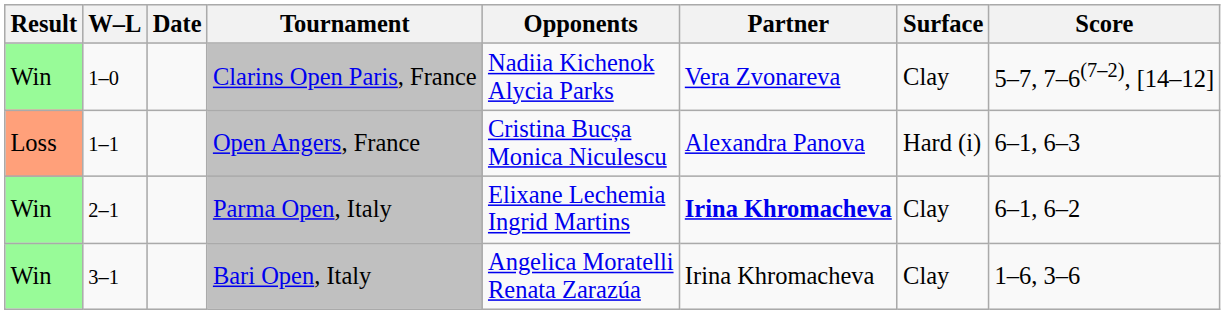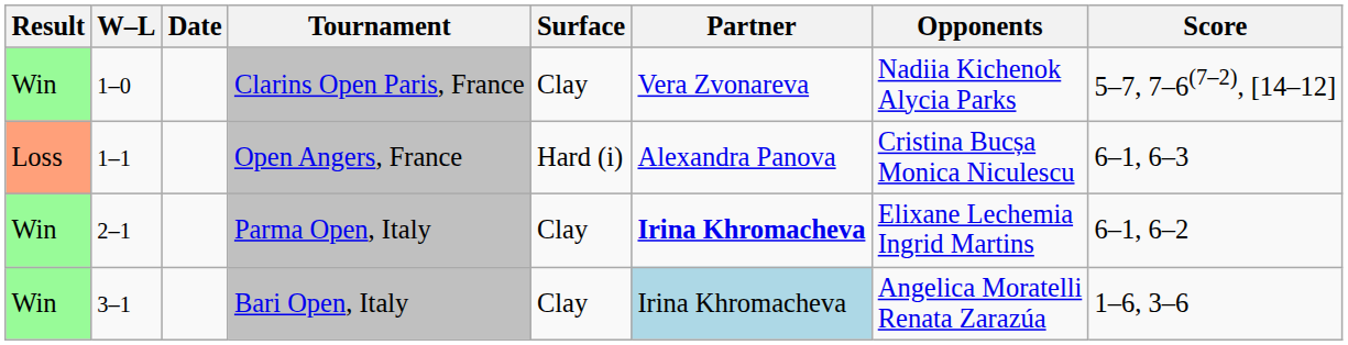columns swapped: Surface <-> Opponents
Bari Open, Italy | Partner: no background -> lightblue background
